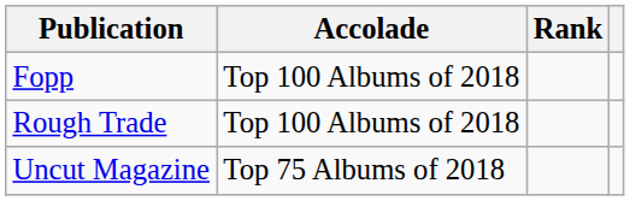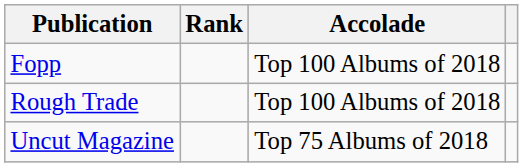columns swapped: Accolade <-> Rank
